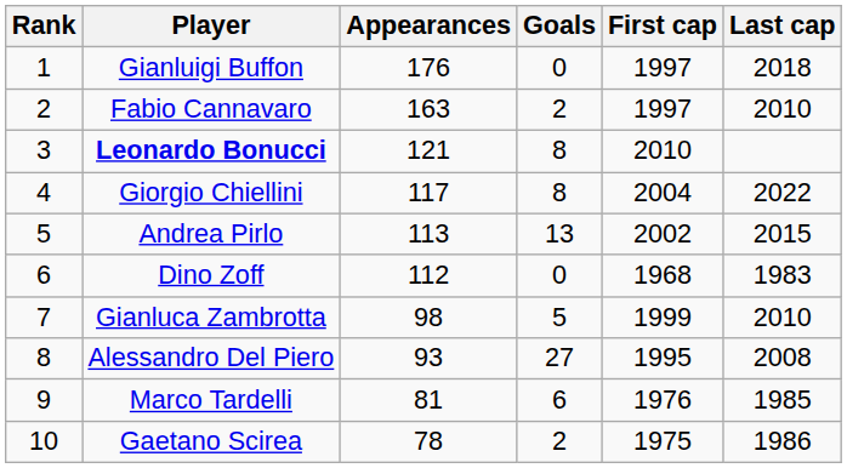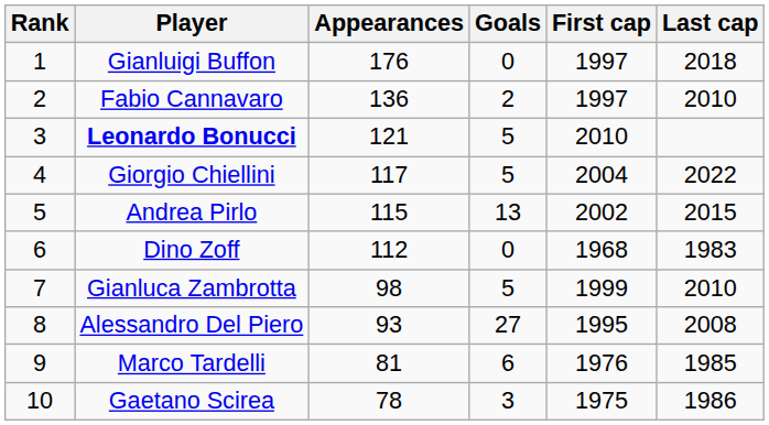Fabio Cannavaro | Appearances: 163 -> 136
Leonardo Bonucci | Goals: 8 -> 5
Giorgio Chiellini | Goals: 8 -> 5
Andrea Pirlo | Appearances: 113 -> 115
Gaetano Scirea | Goals: 2 -> 3
